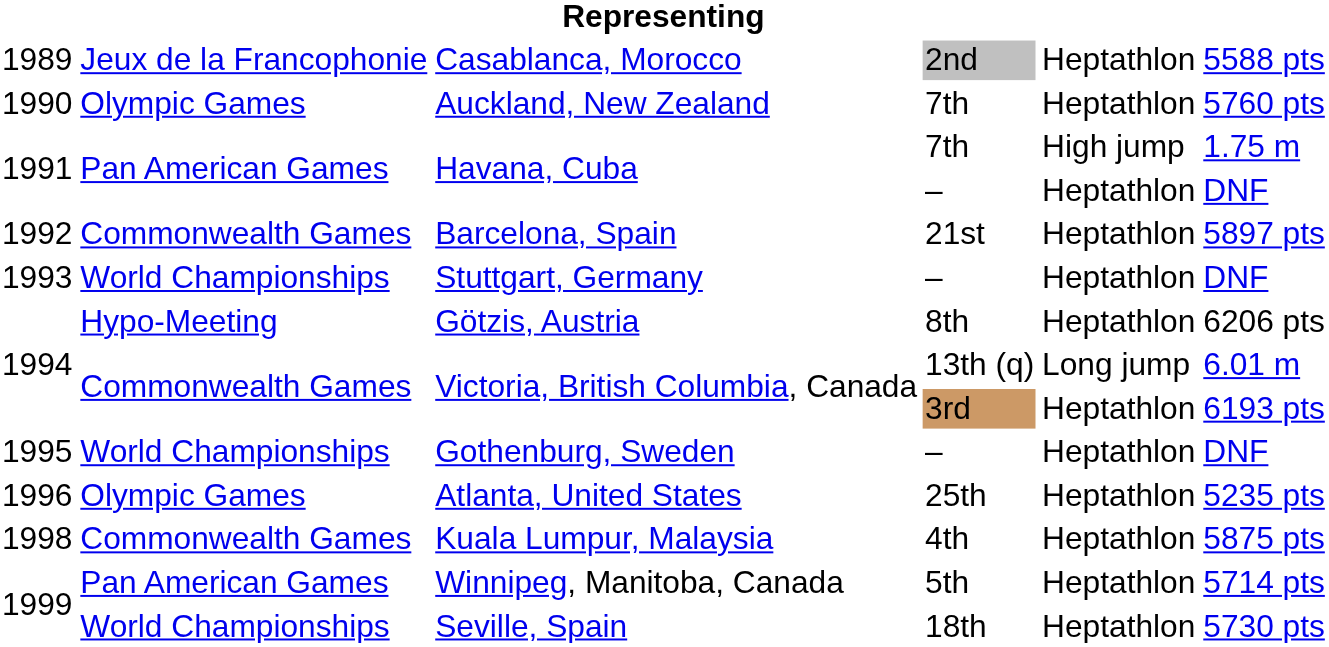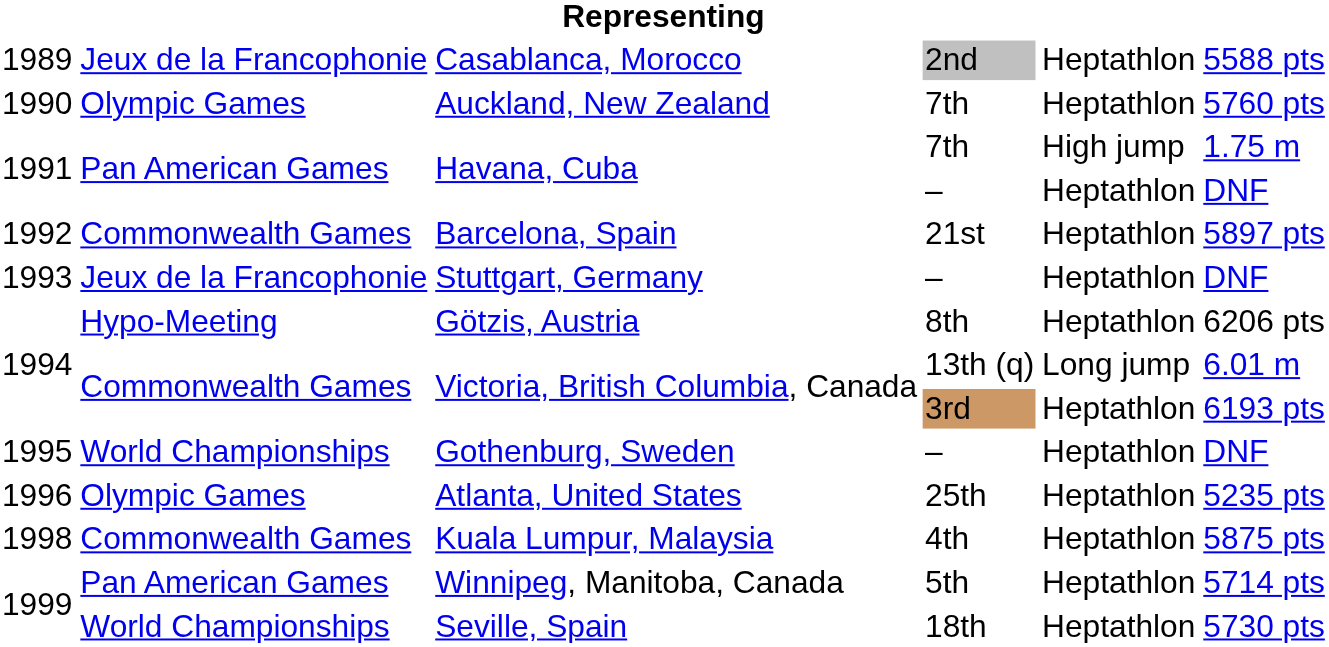Stuttgart, Germany | column 2: World Championships -> Jeux de la Francophonie
